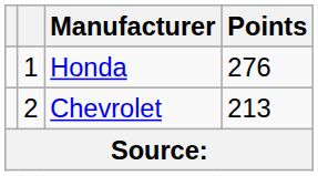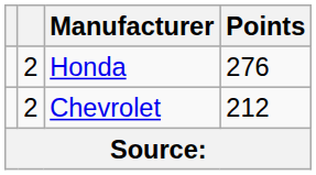Honda | column 2: 1 -> 2
Chevrolet | Points: 213 -> 212
